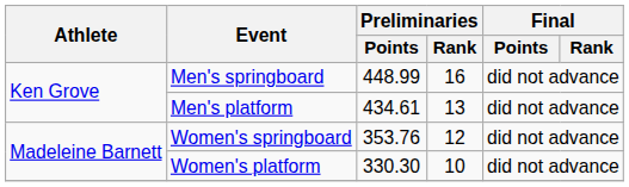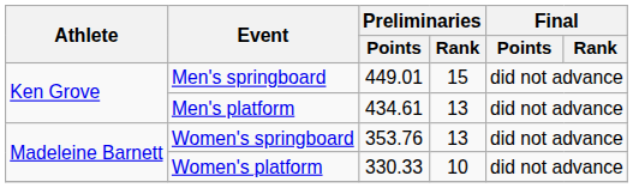Men's springboard | Preliminaries / Points: 448.99 -> 449.01
Men's springboard | Preliminaries / Rank: 16 -> 15
Women's springboard | Preliminaries / Rank: 12 -> 13
Women's platform | Preliminaries / Points: 330.30 -> 330.33
